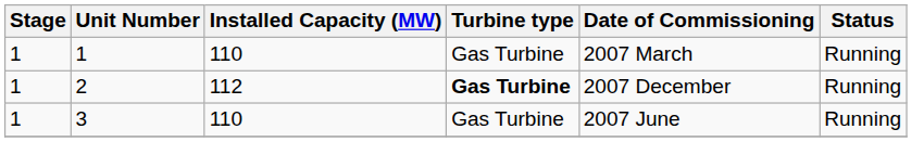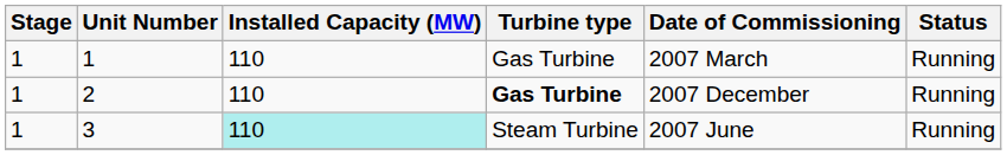2 | Installed Capacity (MW): 112 -> 110
3 | Installed Capacity (MW): no background -> paleturquoise background
3 | Turbine type: Gas Turbine -> Steam Turbine
